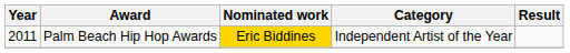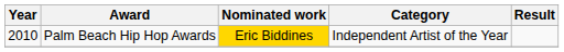Palm Beach Hip Hop Awards | Year: 2011 -> 2010
